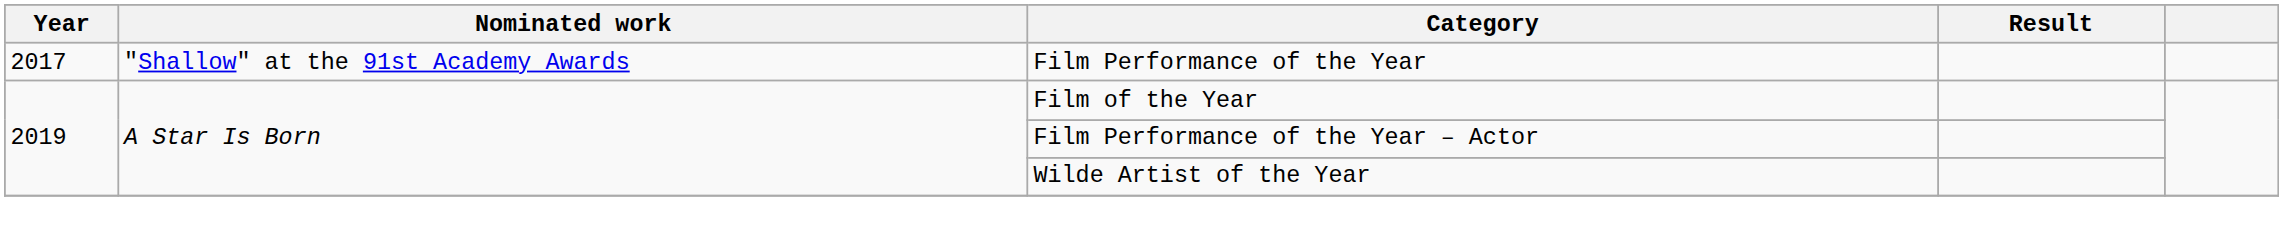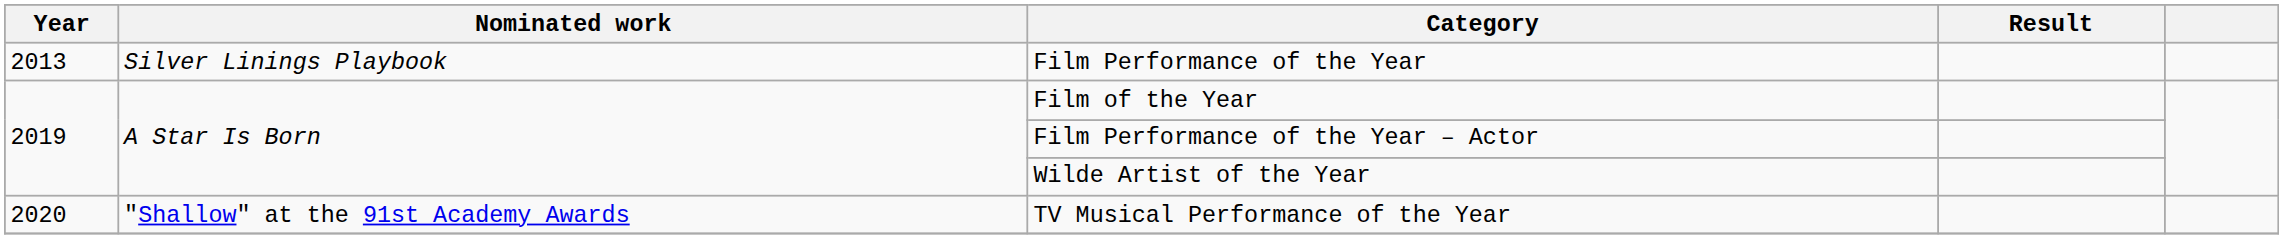Film Performance of the Year | Year: 2017 -> 2013
Film Performance of the Year | Nominated work: "Shallow" at the 91st Academy Awards -> Silver Linings Playbook
+ row: 2020 | "Shallow" at the 91st Academy Awards | TV Musical Performance of the Year
